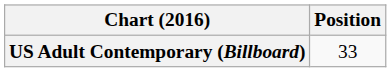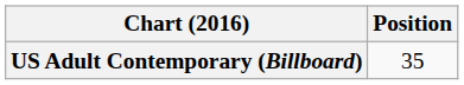US Adult Contemporary (Billboard) | Position: 33 -> 35
